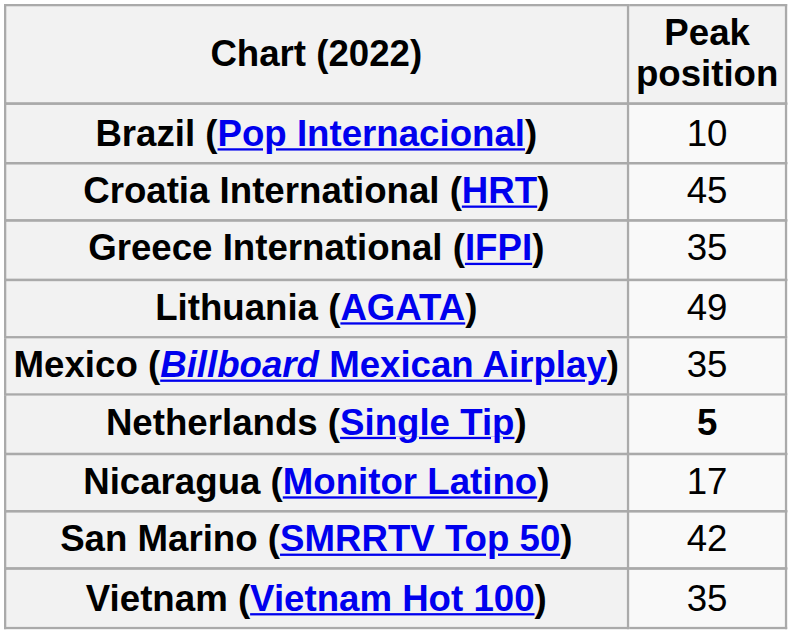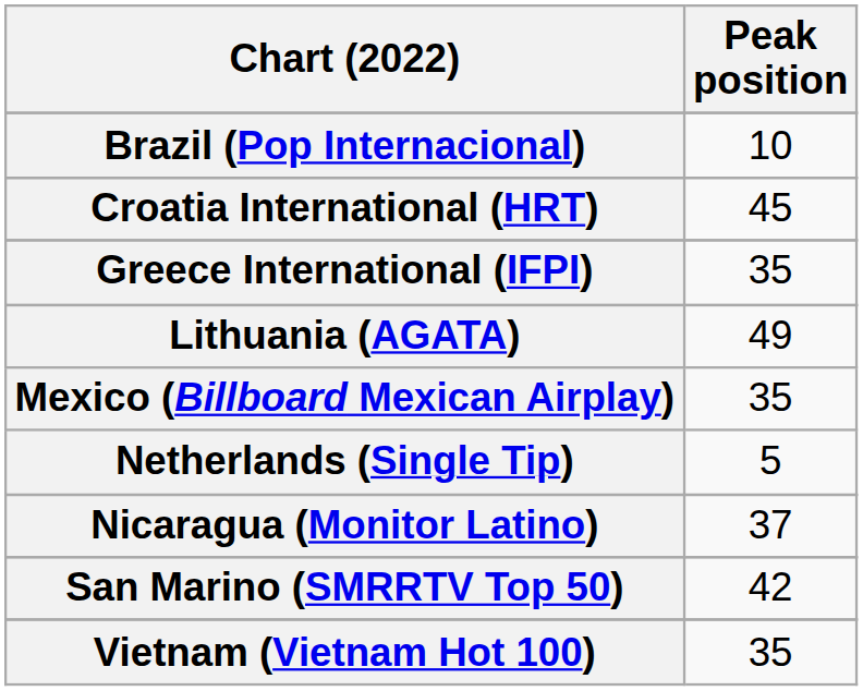Netherlands (Single Tip) | Peak position: bold -> normal
Nicaragua (Monitor Latino) | Peak position: 17 -> 37
